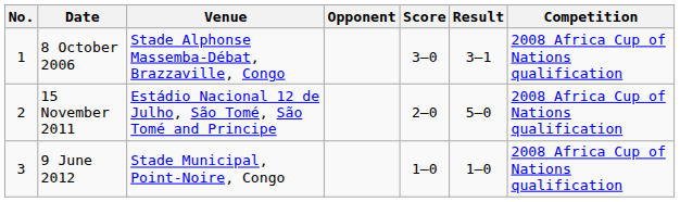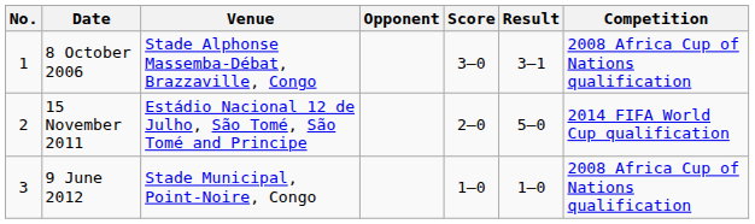15 November 2011 | Competition: 2008 Africa Cup of Nations qualification -> 2014 FIFA World Cup qualification
